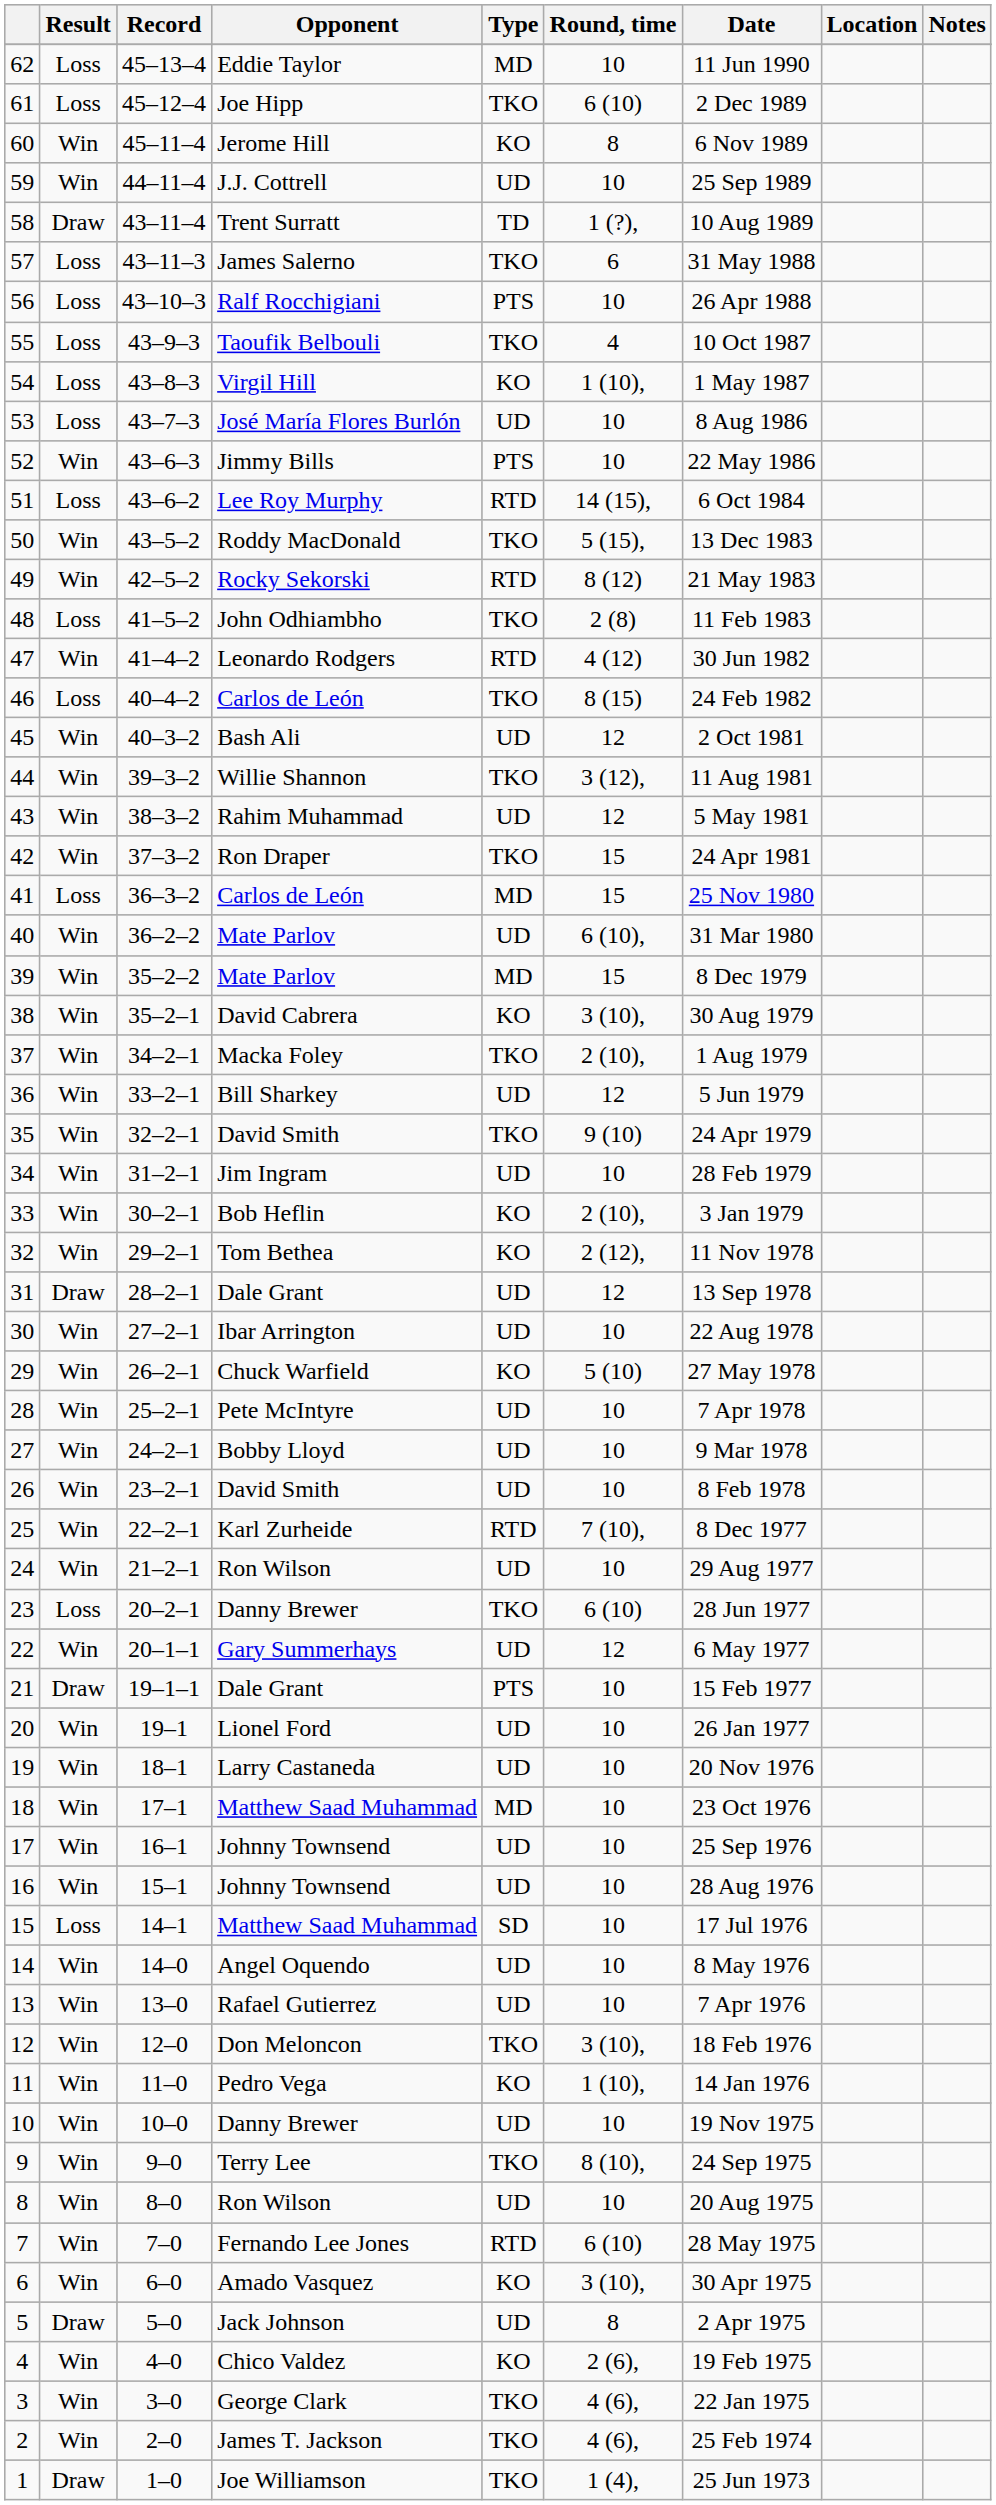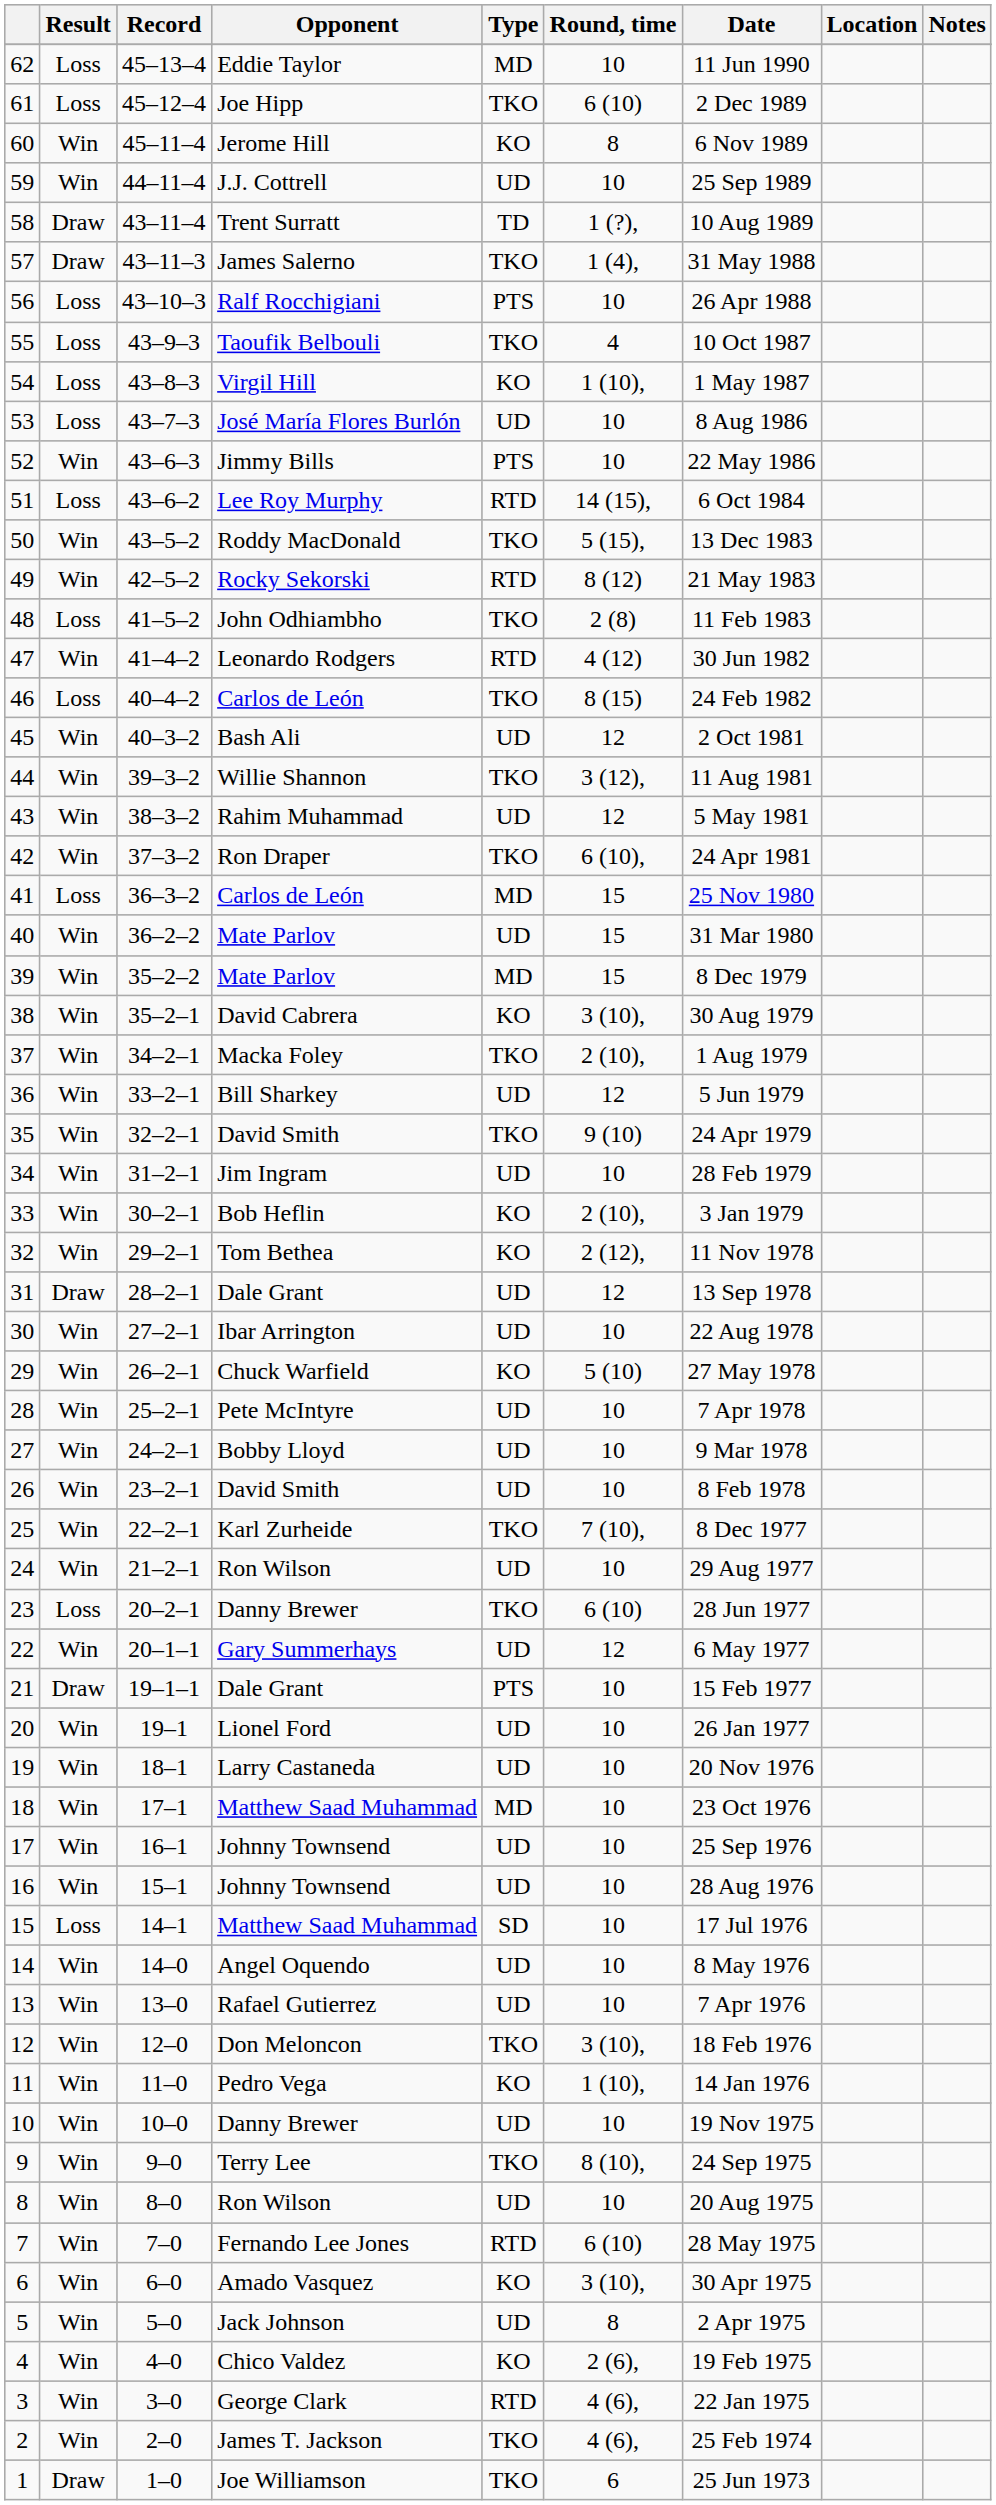57 | Result: Loss -> Draw
57 | Round, time: 6 -> 1 (4),
42 | Round, time: 15 -> 6 (10),
40 | Round, time: 6 (10), -> 15
25 | Type: RTD -> TKO
5 | Result: Draw -> Win
3 | Type: TKO -> RTD
1 | Round, time: 1 (4), -> 6
